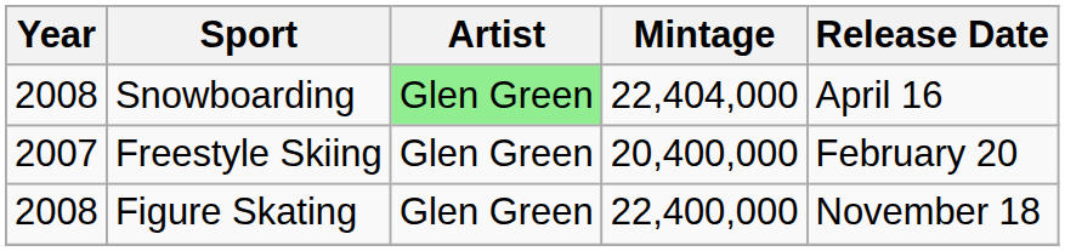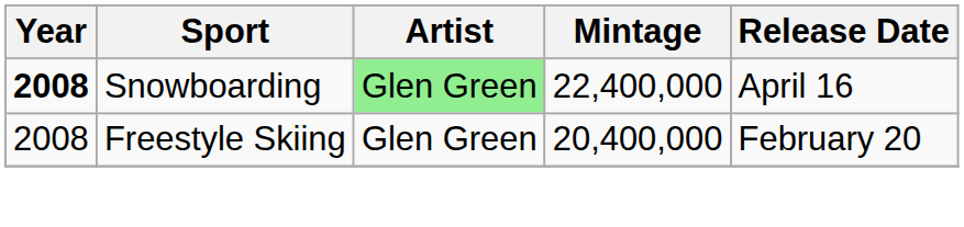Snowboarding | Year: normal -> bold
Snowboarding | Mintage: 22,404,000 -> 22,400,000
Freestyle Skiing | Year: 2007 -> 2008
- row: 2008 | Figure Skating | Glen Green | 22,400,000 | November 18
